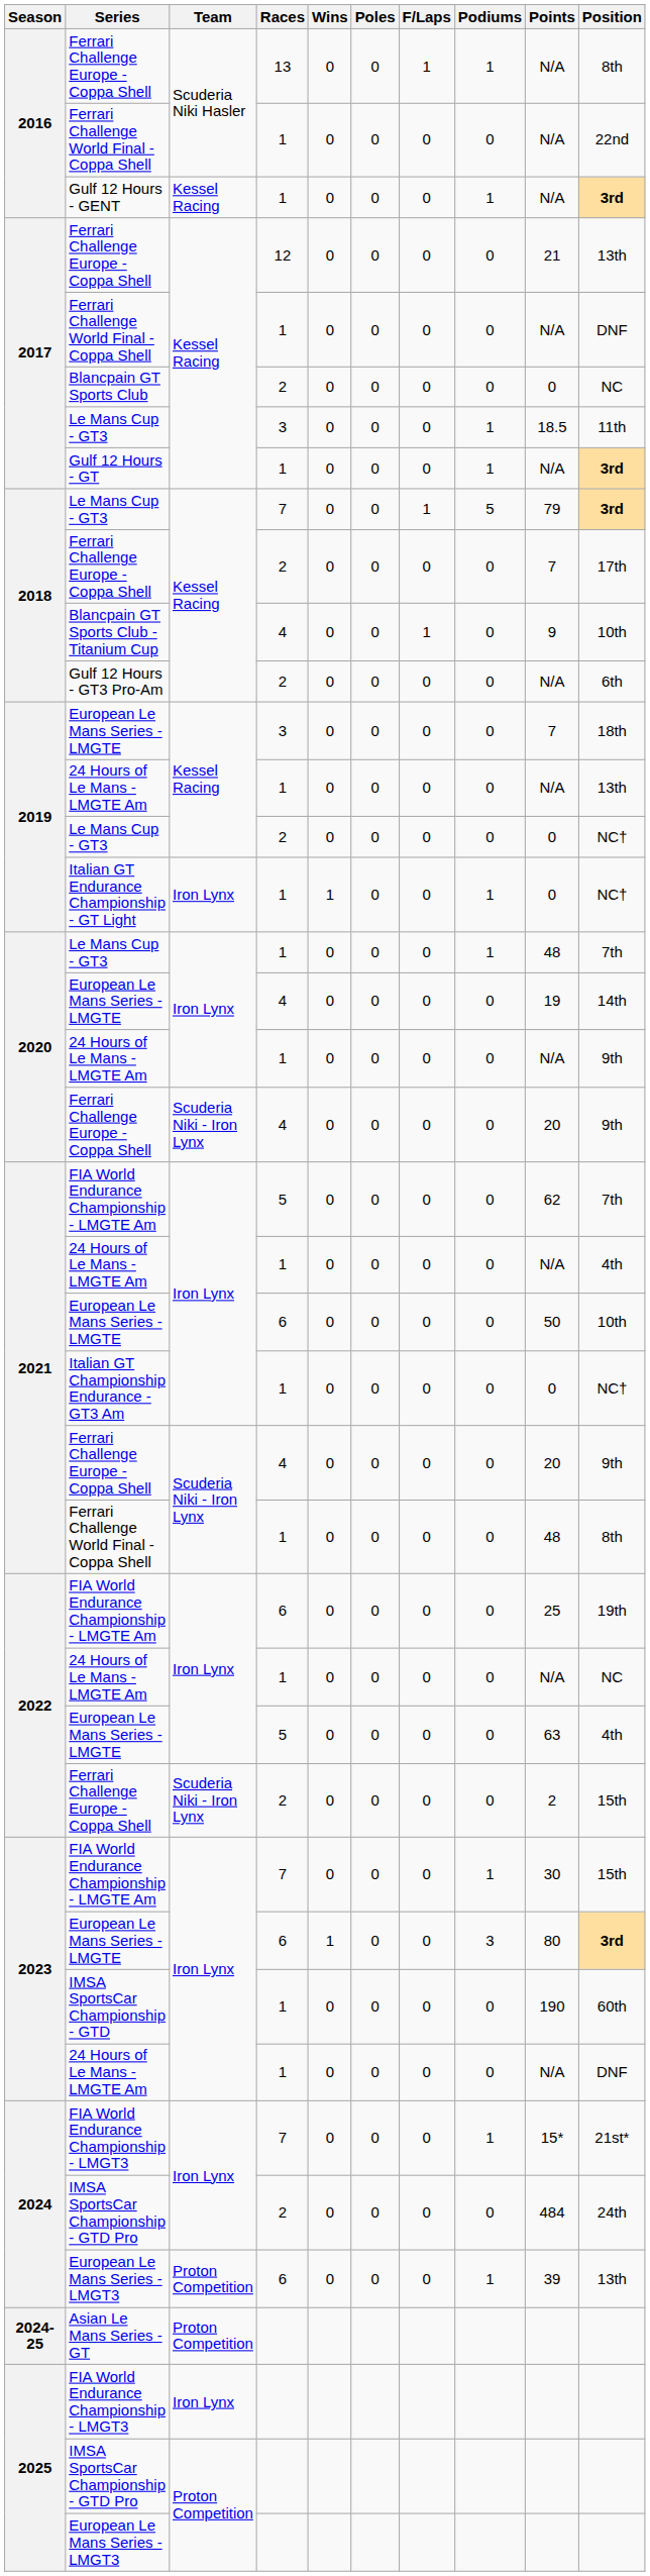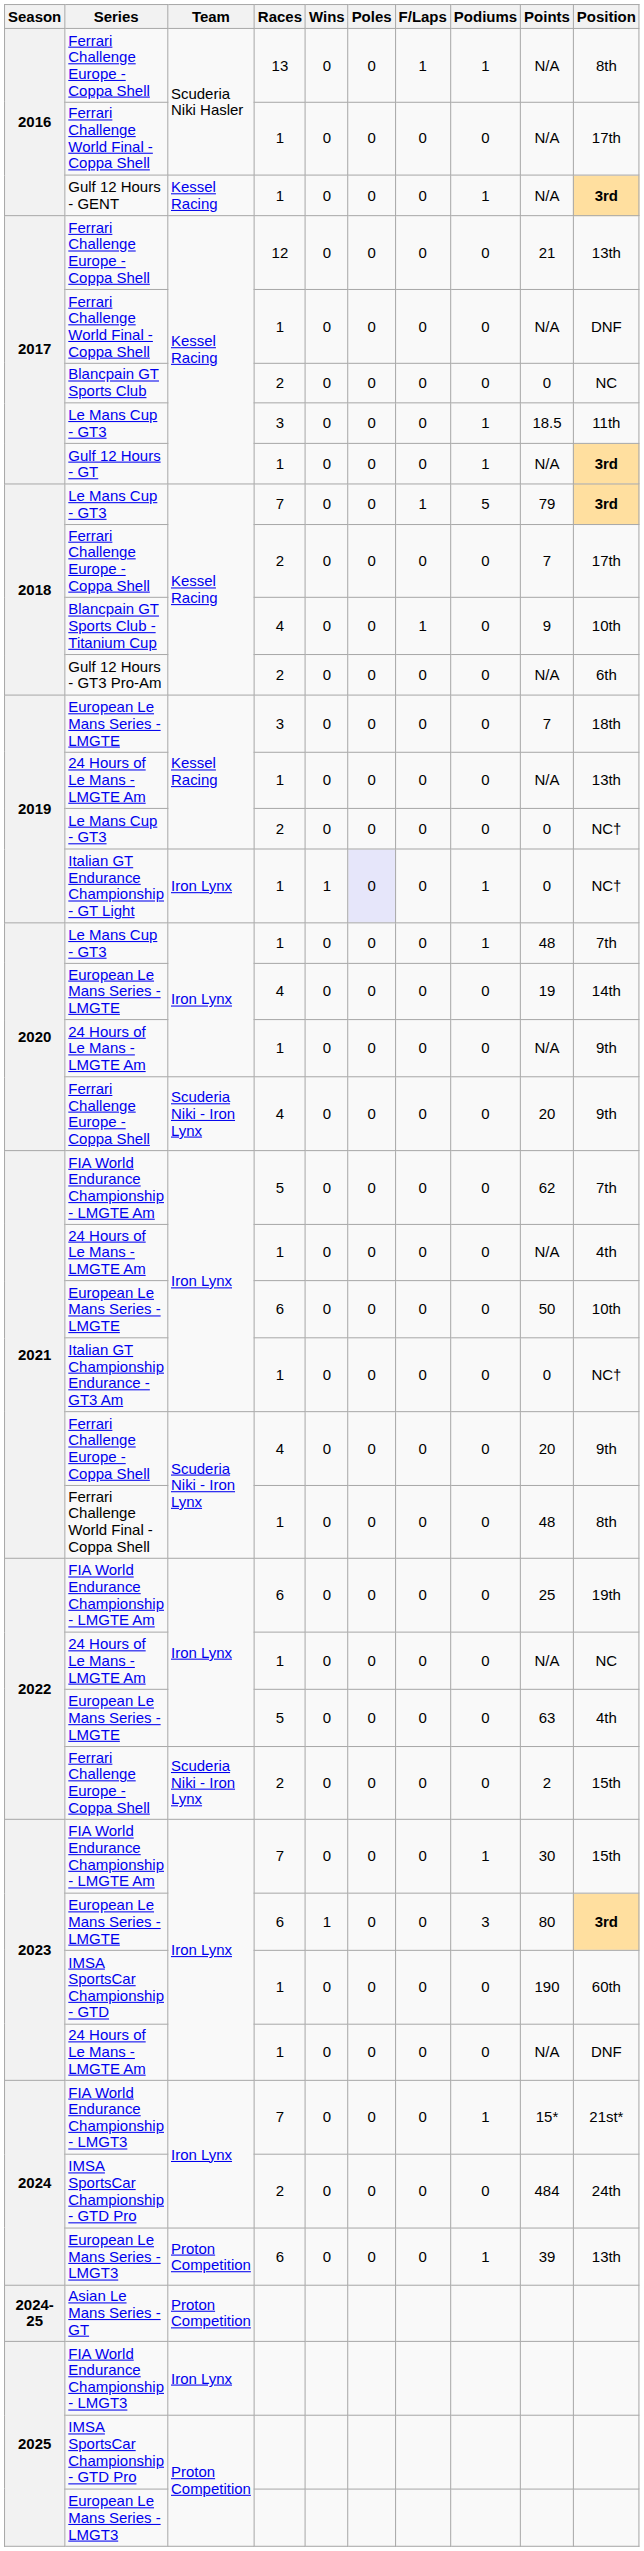2016 / Ferrari Challenge World Final - Coppa Shell | Position: 22nd -> 17th
Italian GT Endurance Championship - GT Light | Poles: no background -> lavender background
